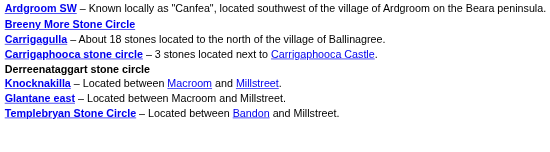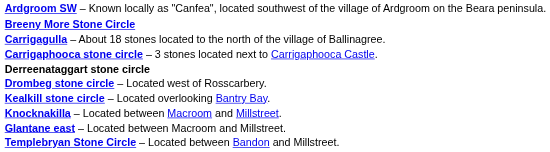+ row: Drombeg stone circle – Located west of Rosscarbery.
+ row: Kealkill stone circle – Located overlooking Bantry Bay.
